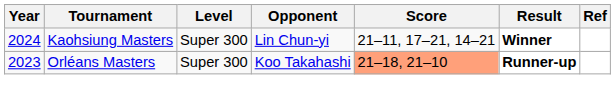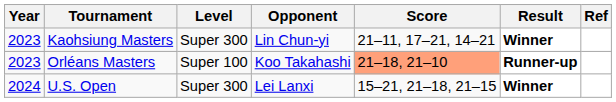Kaohsiung Masters | Year: 2024 -> 2023
Orléans Masters | Level: Super 300 -> Super 100
+ row: 2024 | U.S. Open | Super 300 | Lei Lanxi | 15–21, 21–18, 21–15 | Winner
